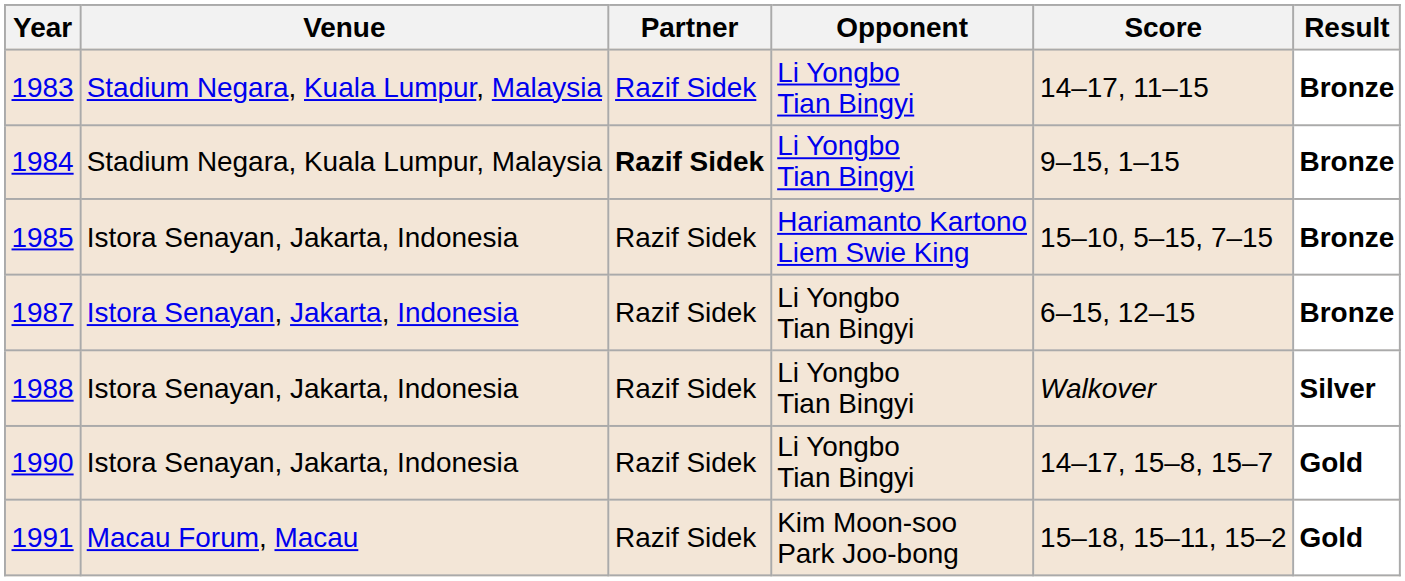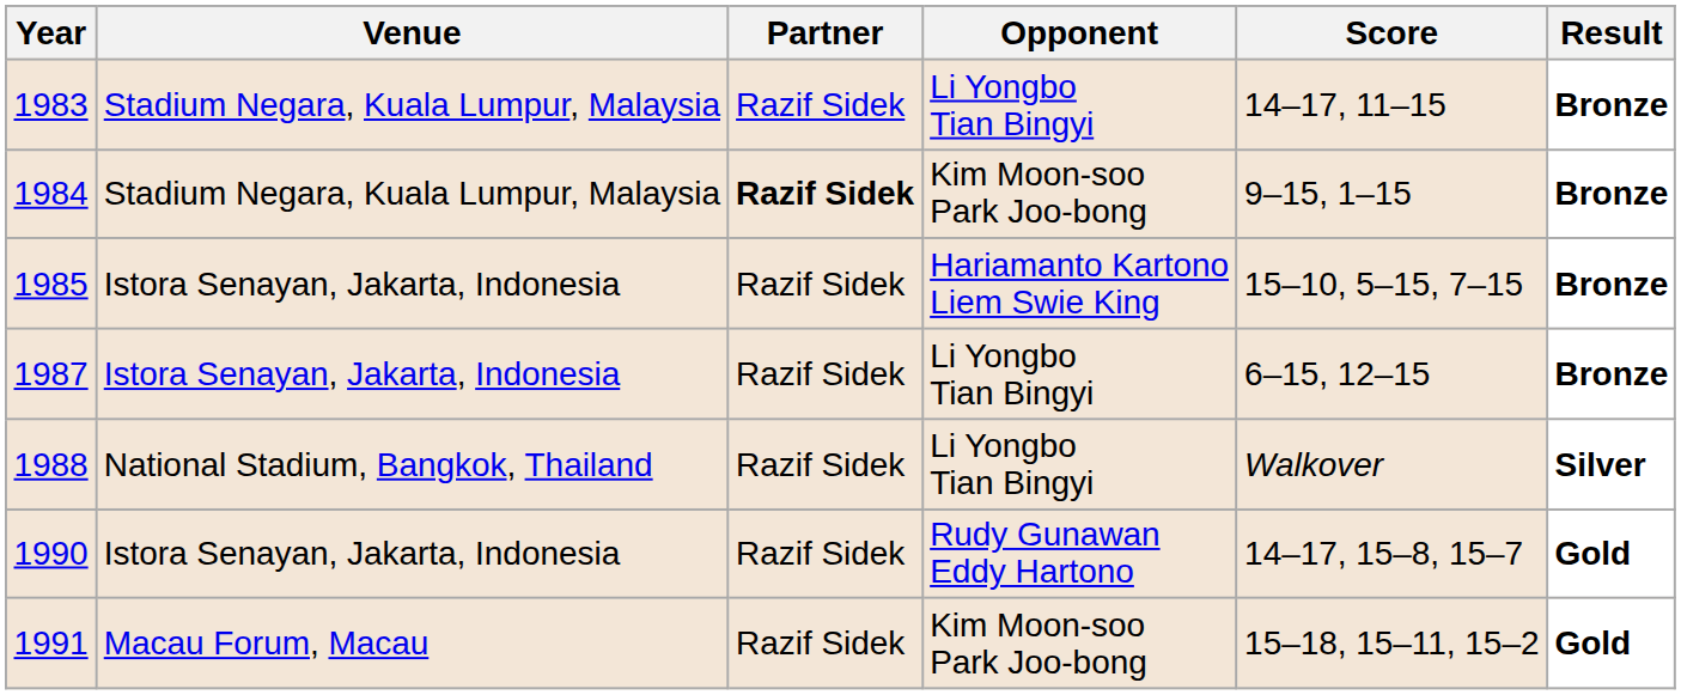1984 | Opponent: Li Yongbo Tian Bingyi -> Kim Moon-soo Park Joo-bong
1988 | Venue: Istora Senayan, Jakarta, Indonesia -> National Stadium, Bangkok, Thailand
1990 | Opponent: Li Yongbo Tian Bingyi -> Rudy Gunawan Eddy Hartono
